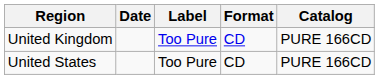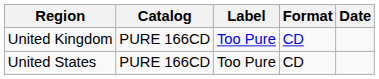columns swapped: Date <-> Catalog
